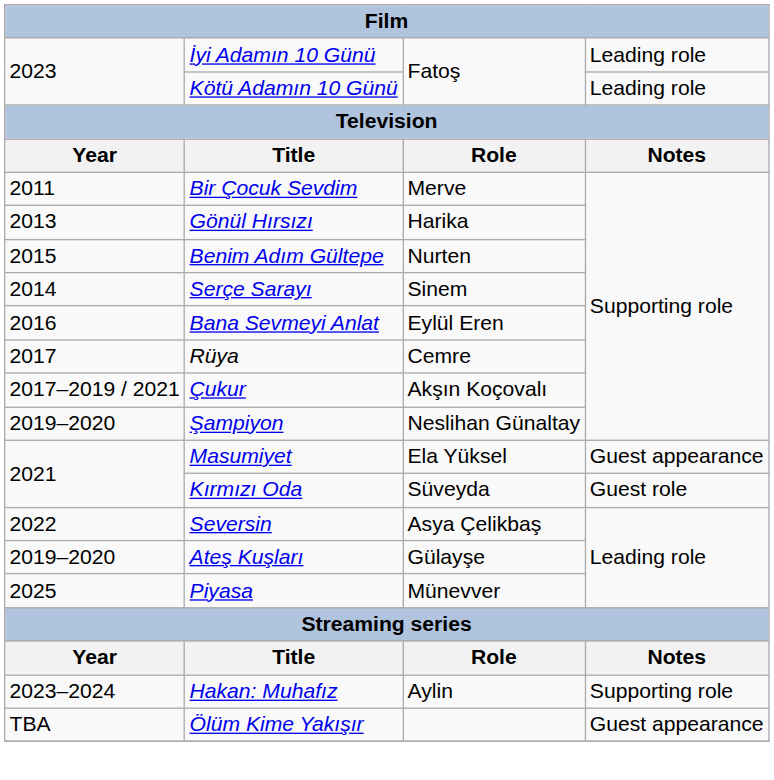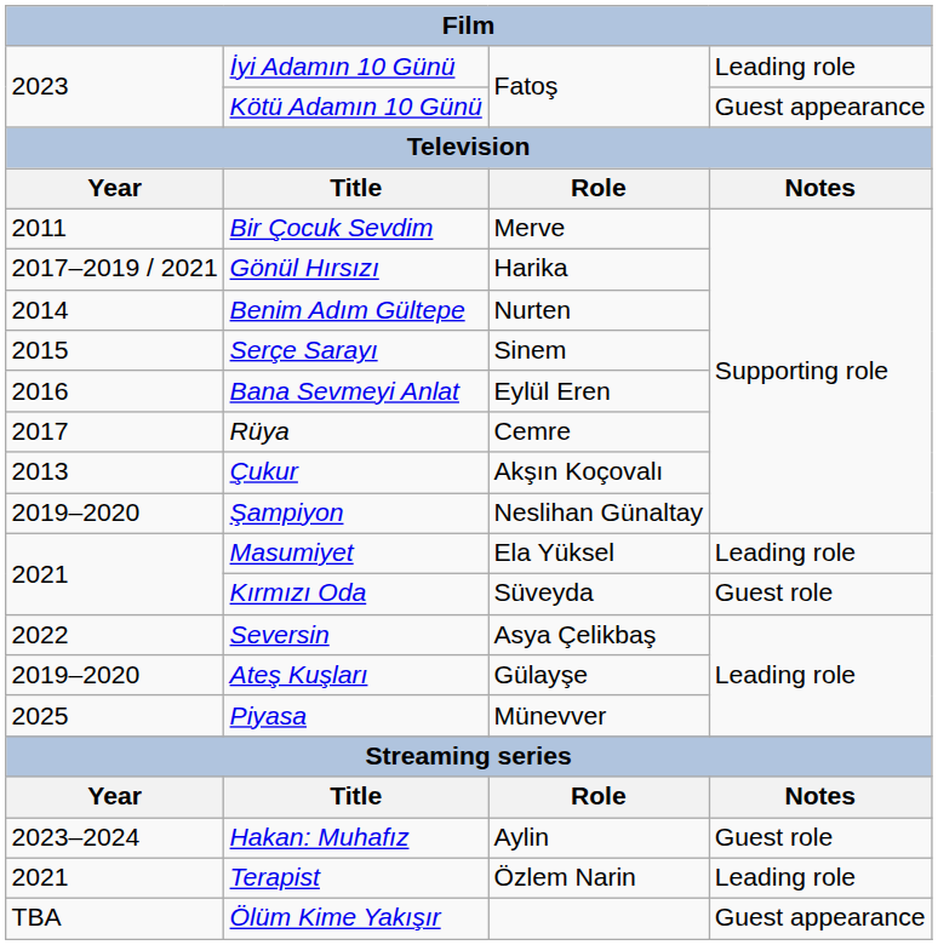Kötü Adamın 10 Günü | column 4: Leading role -> Guest appearance
Gönül Hırsızı | column 1: 2013 -> 2017–2019 / 2021
Benim Adım Gültepe | column 1: 2015 -> 2014
Serçe Sarayı | column 1: 2014 -> 2015
Çukur | column 1: 2017–2019 / 2021 -> 2013
Masumiyet | column 4: Guest appearance -> Leading role
Hakan: Muhafız | column 4: Supporting role -> Guest role
+ row: 2021 | Terapist | Özlem Narin | Leading role
